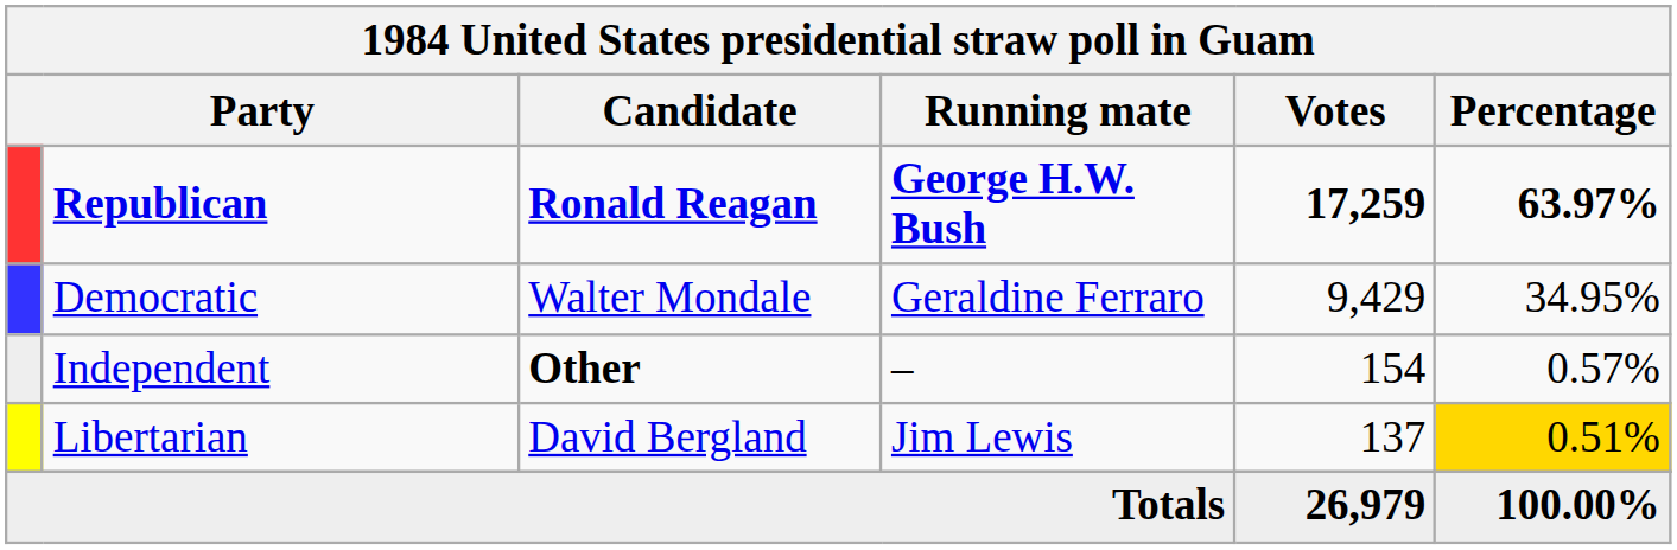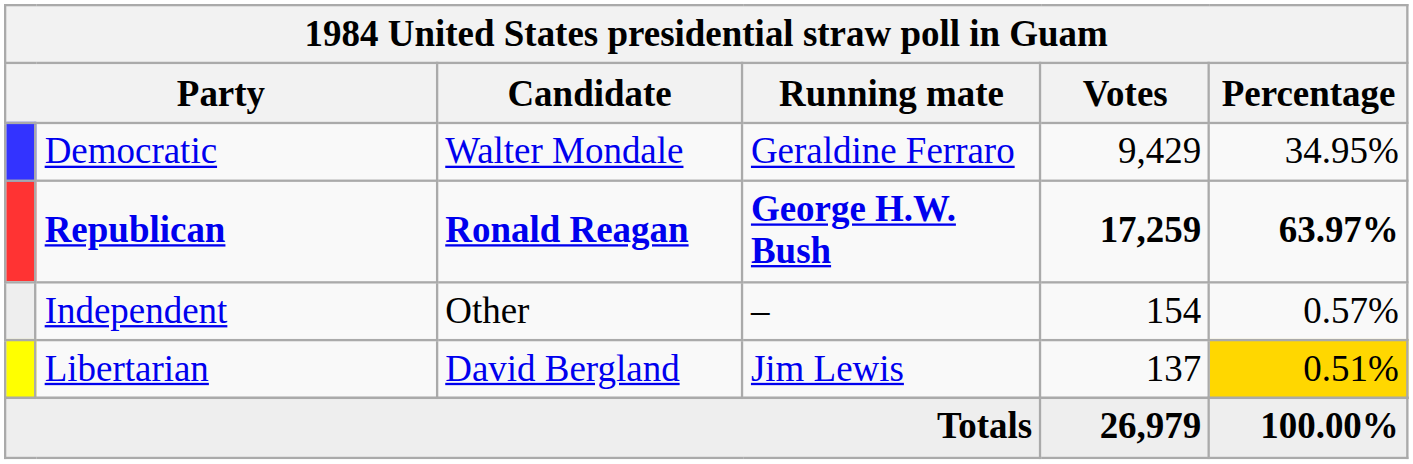rows swapped: Republican <-> Democratic
Independent | Candidate: bold -> normal
